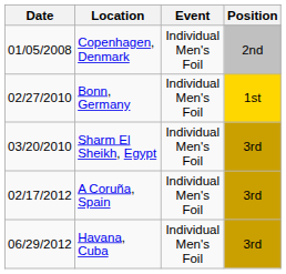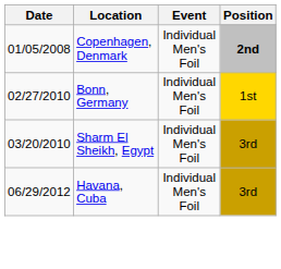Copenhagen, Denmark | Position: normal -> bold
- row: 02/17/2012 | A Coruña, Spain | Individual Men's Foil | 3rd
